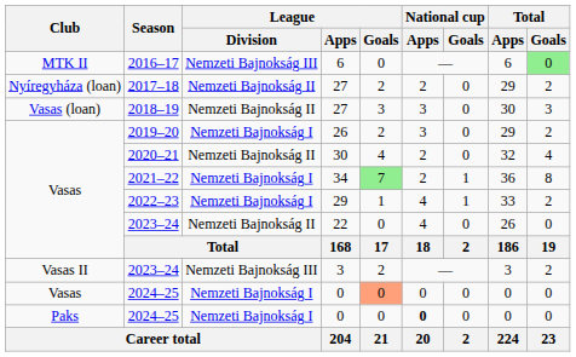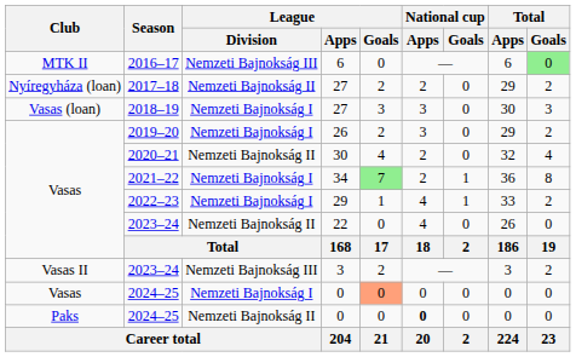2018–19 | League / Division: Nemzeti Bajnokság II -> Nemzeti Bajnokság I
Paks / 2024–25 | League / Division: Nemzeti Bajnokság I -> Nemzeti Bajnokság II
